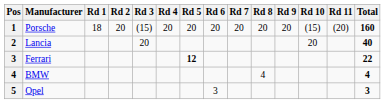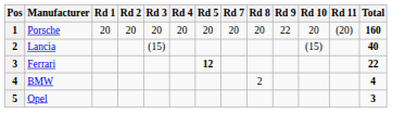- column: Rd 6 | 20 | 3
Porsche | Rd 1: 18 -> 20
Porsche | Rd 3: (15) -> 20
Porsche | Rd 9: 20 -> 22
Porsche | Rd 10: (15) -> 20
Lancia | Rd 3: 20 -> (15)
Lancia | Rd 10: 20 -> (15)
BMW | Rd 8: 4 -> 2
